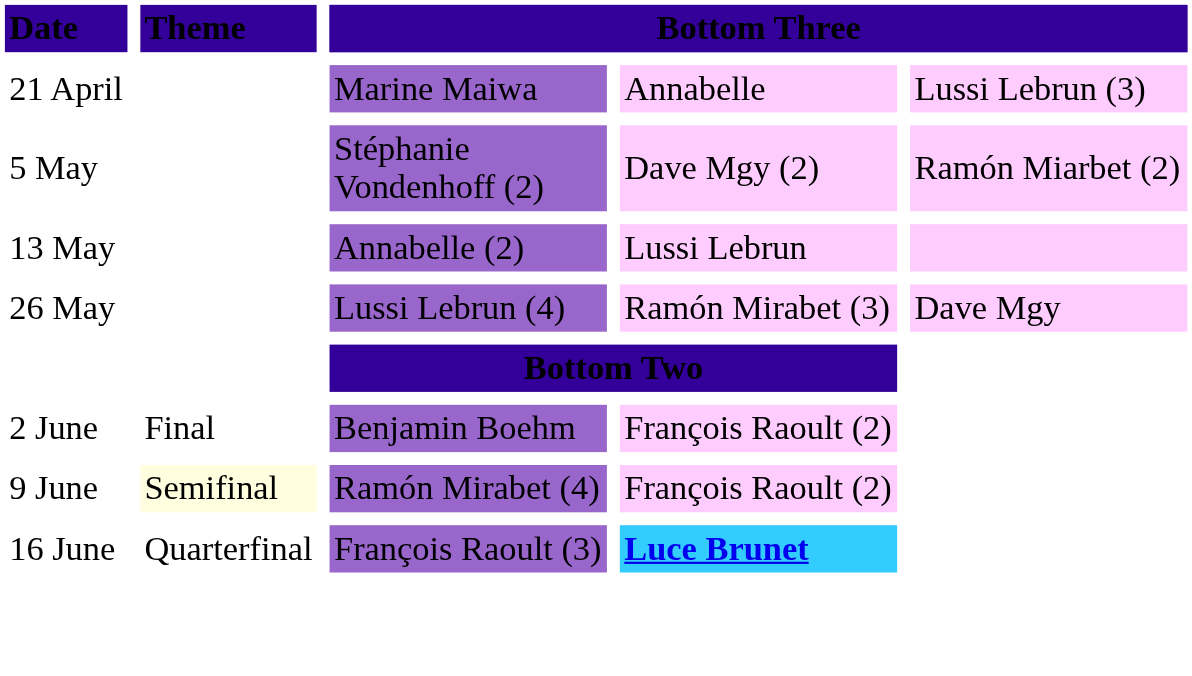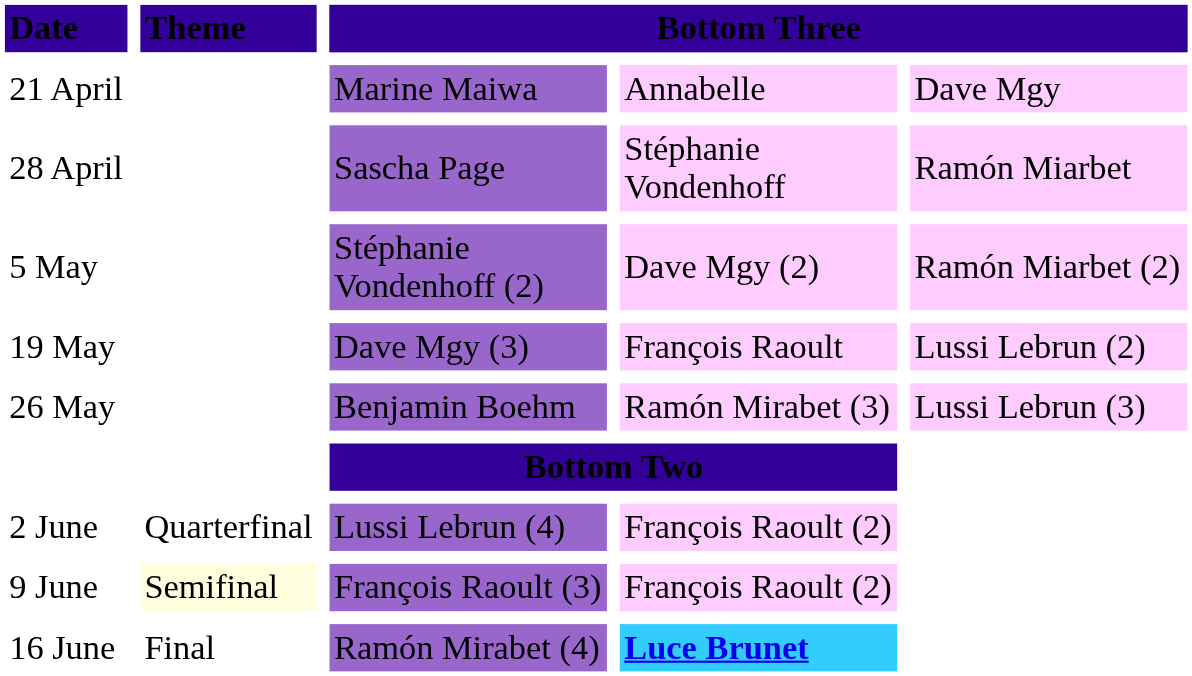21 April | column 5: Lussi Lebrun (3) -> Dave Mgy
+ row: 28 April | Sascha Page | Stéphanie Vondenhoff | Ramón Miarbet
- row: 13 May | Annabelle (2) | Lussi Lebrun
+ row: 19 May | Dave Mgy (3) | François Raoult | Lussi Lebrun (2)
26 May | column 3: Lussi Lebrun (4) -> Benjamin Boehm
26 May | column 5: Dave Mgy -> Lussi Lebrun (3)
2 June | column 2: Final -> Quarterfinal
2 June | column 3: Benjamin Boehm -> Lussi Lebrun (4)
9 June | column 3: Ramón Mirabet (4) -> François Raoult (3)
16 June | column 2: Quarterfinal -> Final
16 June | column 3: François Raoult (3) -> Ramón Mirabet (4)
